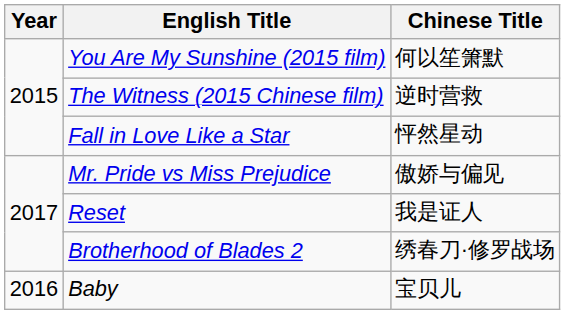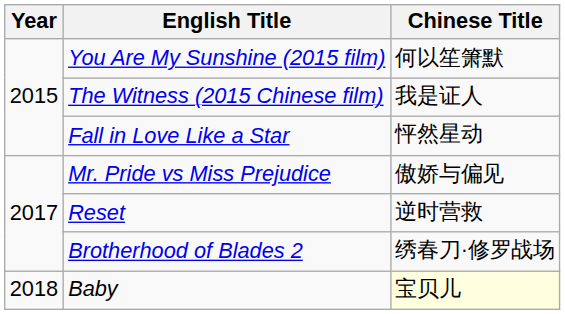The Witness (2015 Chinese film) | Chinese Title: 逆时营救 -> 我是证人
Reset | Chinese Title: 我是证人 -> 逆时营救
Baby | Year: 2016 -> 2018
Baby | Chinese Title: no background -> lightyellow background
